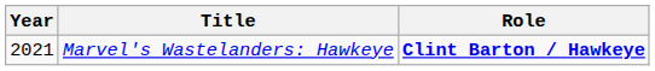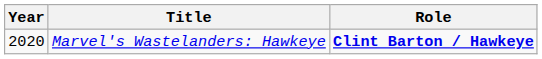Marvel's Wastelanders: Hawkeye | Year: 2021 -> 2020
